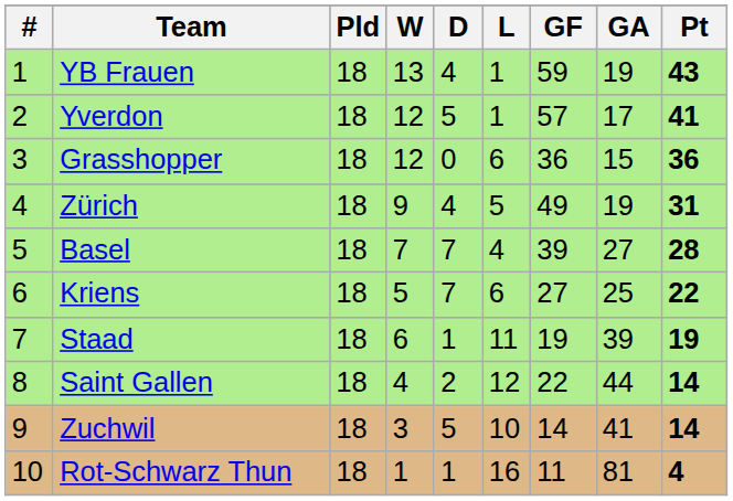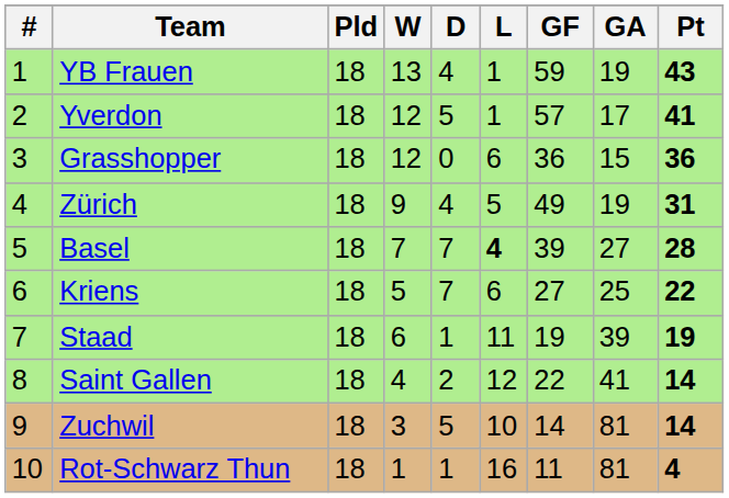Basel | L: normal -> bold
Saint Gallen | GA: 44 -> 41
Zuchwil | GA: 41 -> 81
